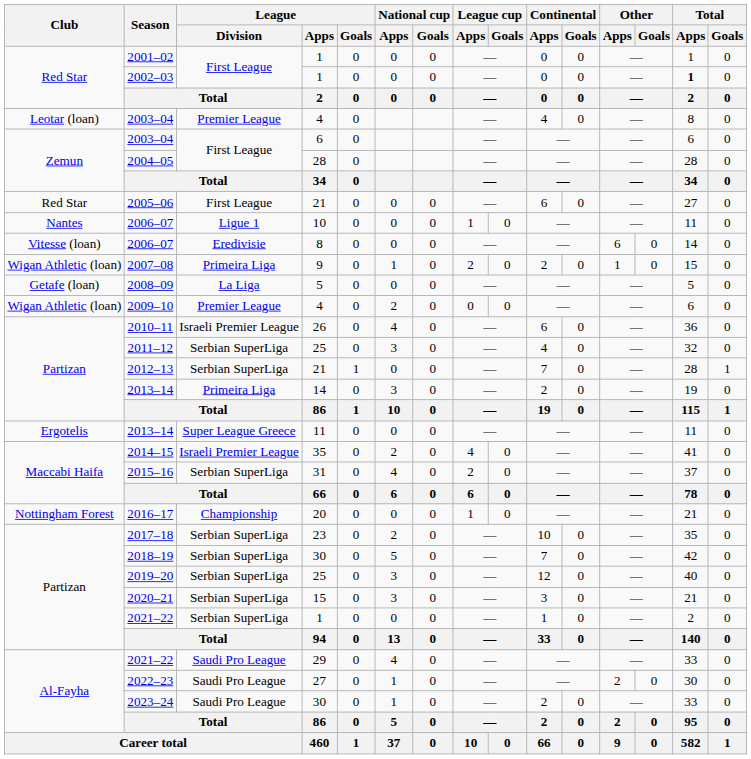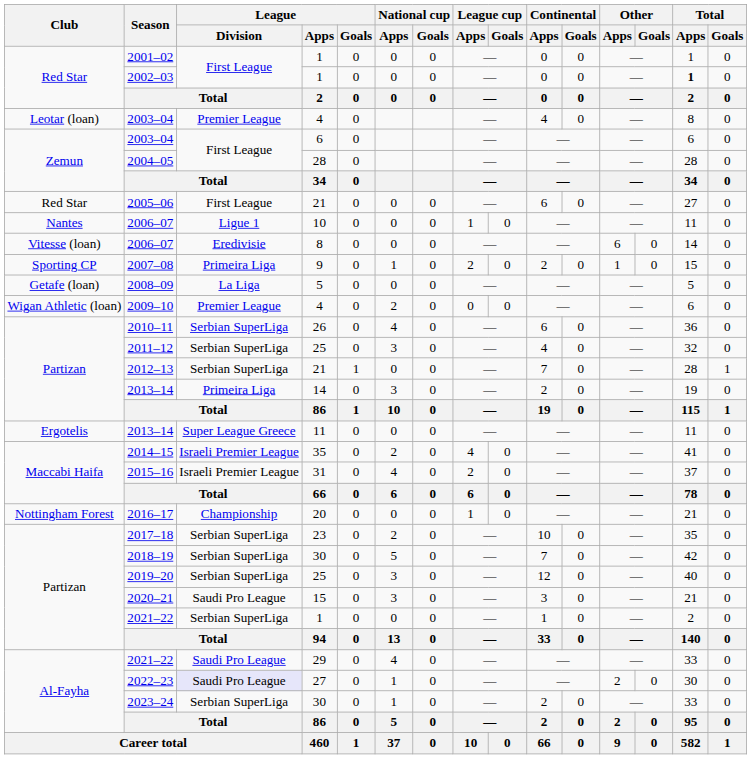2007–08 | Club: Wigan Athletic (loan) -> Sporting CP
2010–11 | League / Division: Israeli Premier League -> Serbian SuperLiga
2015–16 | League / Division: Serbian SuperLiga -> Israeli Premier League
2020–21 | League / Division: Serbian SuperLiga -> Saudi Pro League
2022–23 | League / Division: no background -> lavender background
2023–24 | League / Division: Saudi Pro League -> Serbian SuperLiga
